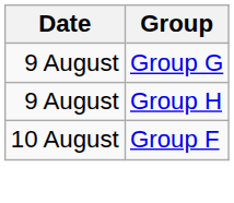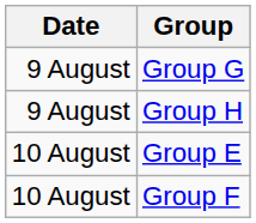+ row: 10 August | Group E
